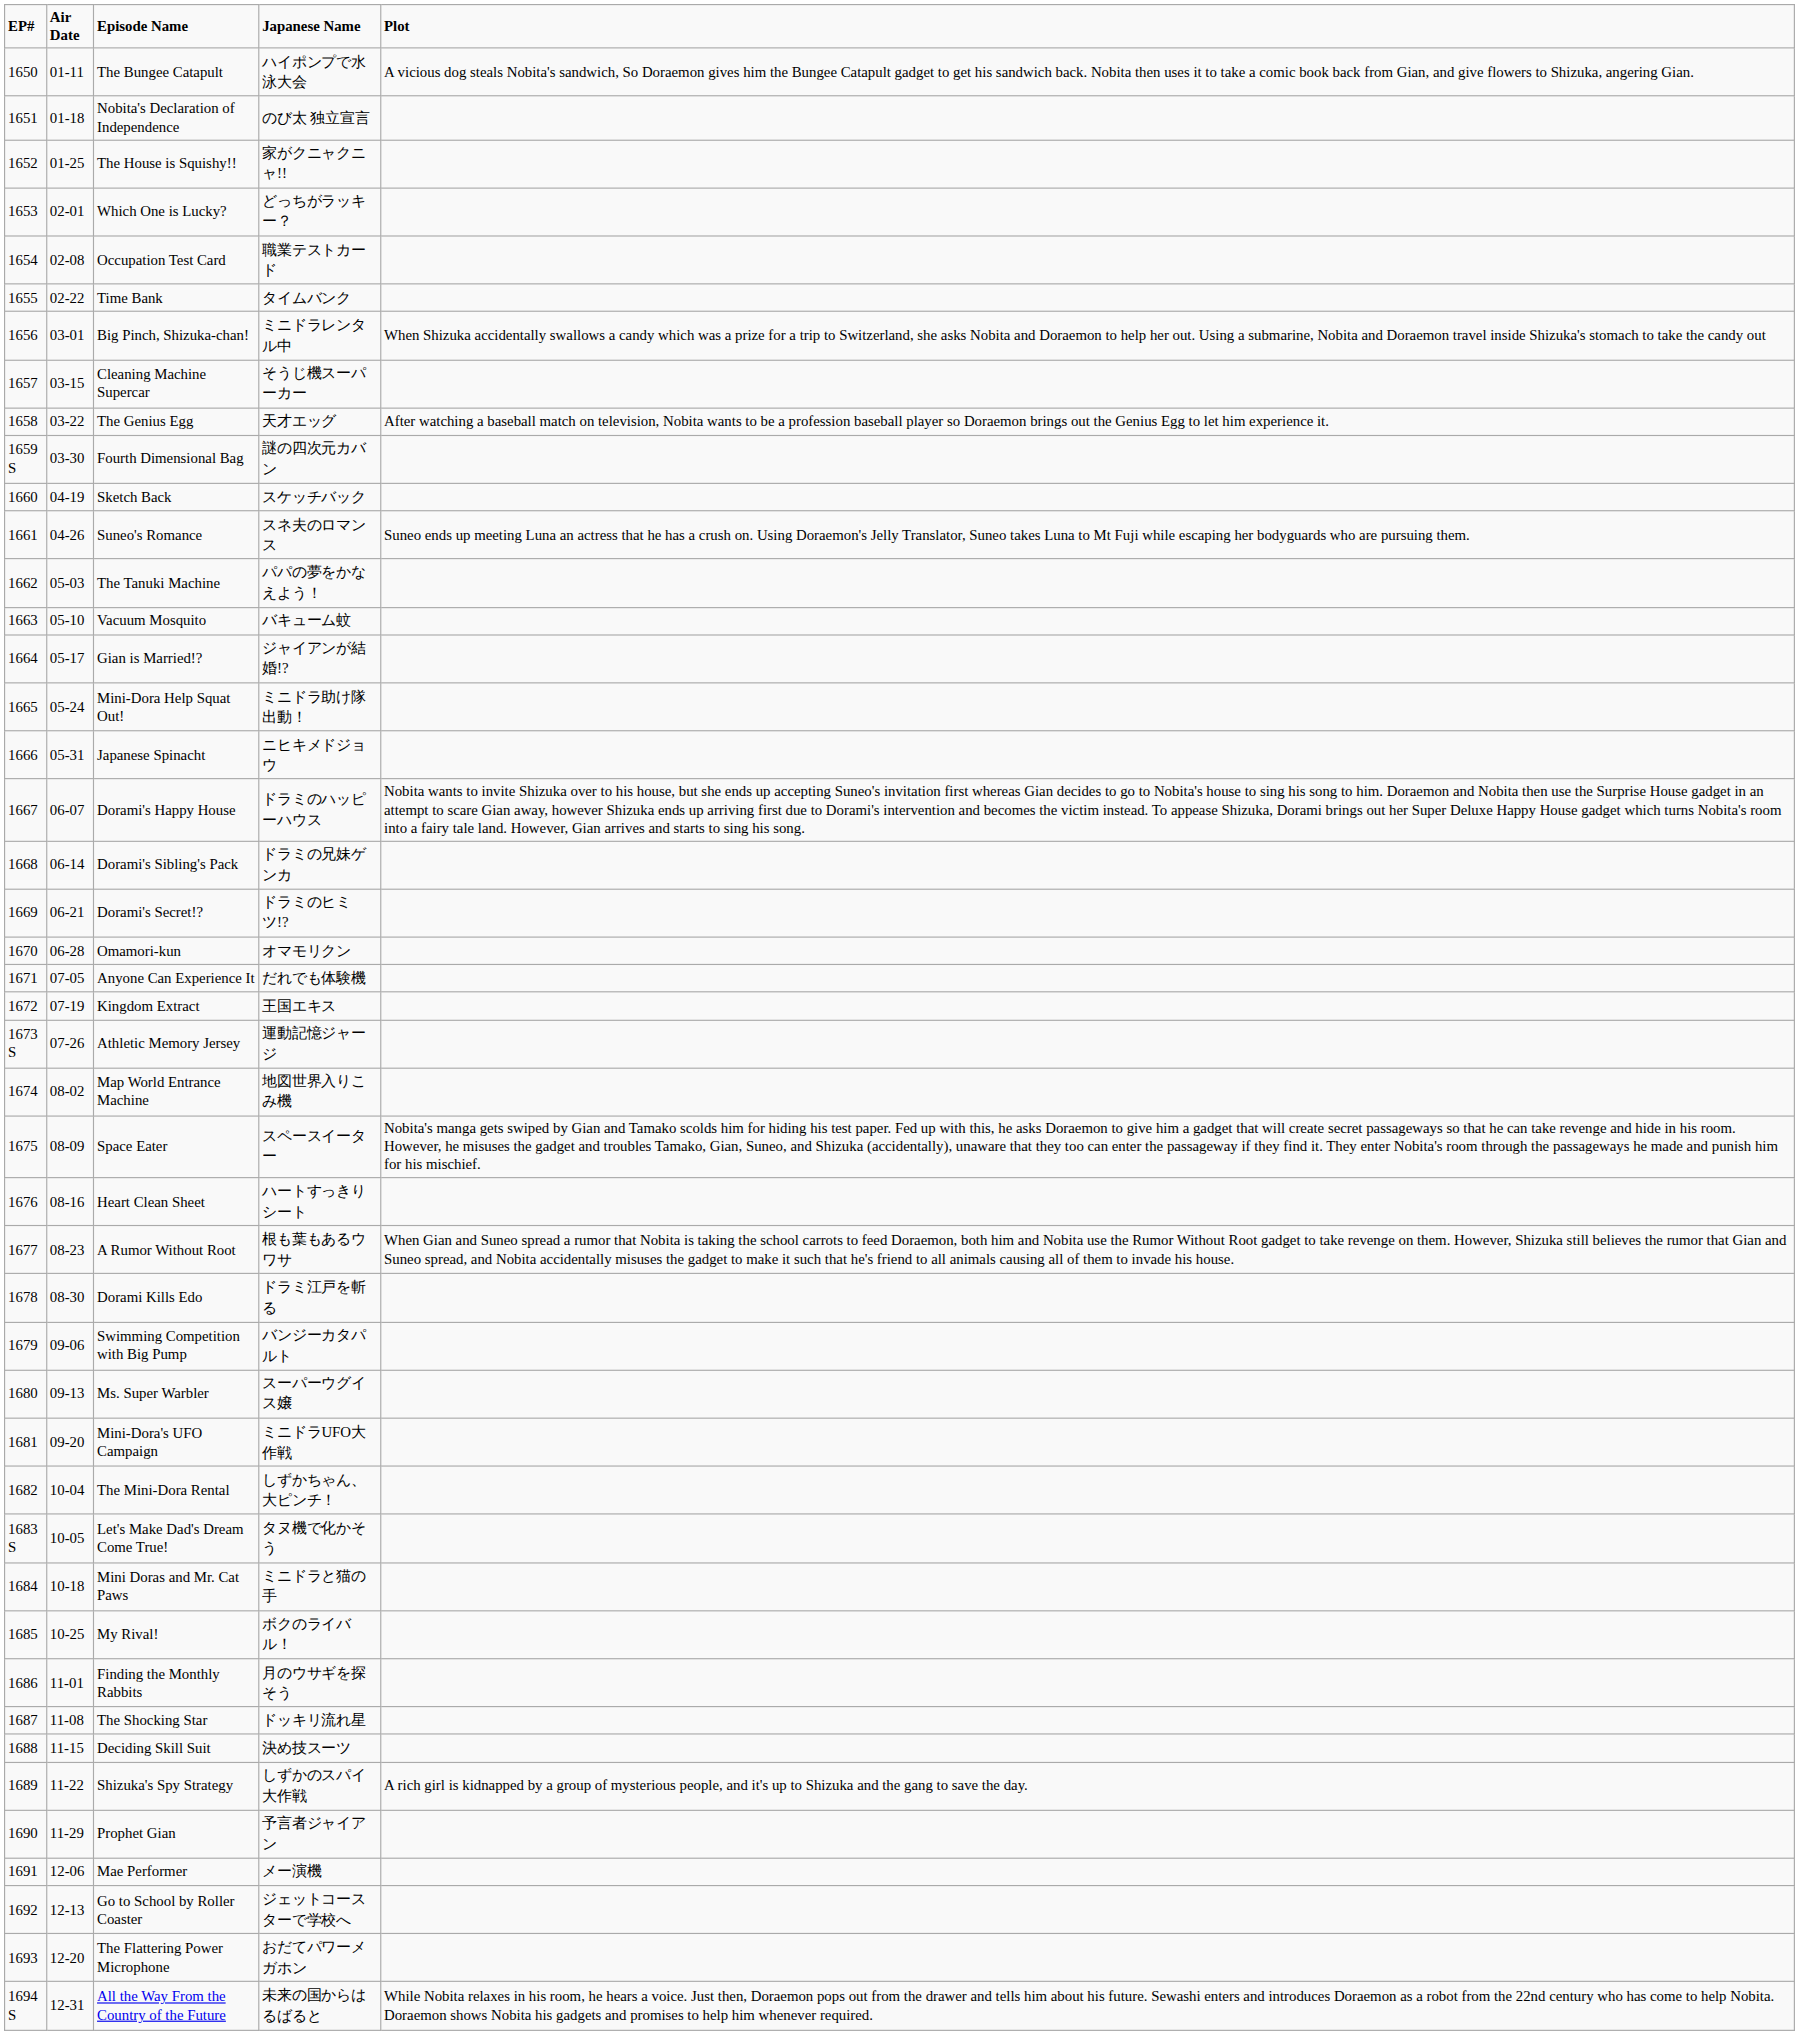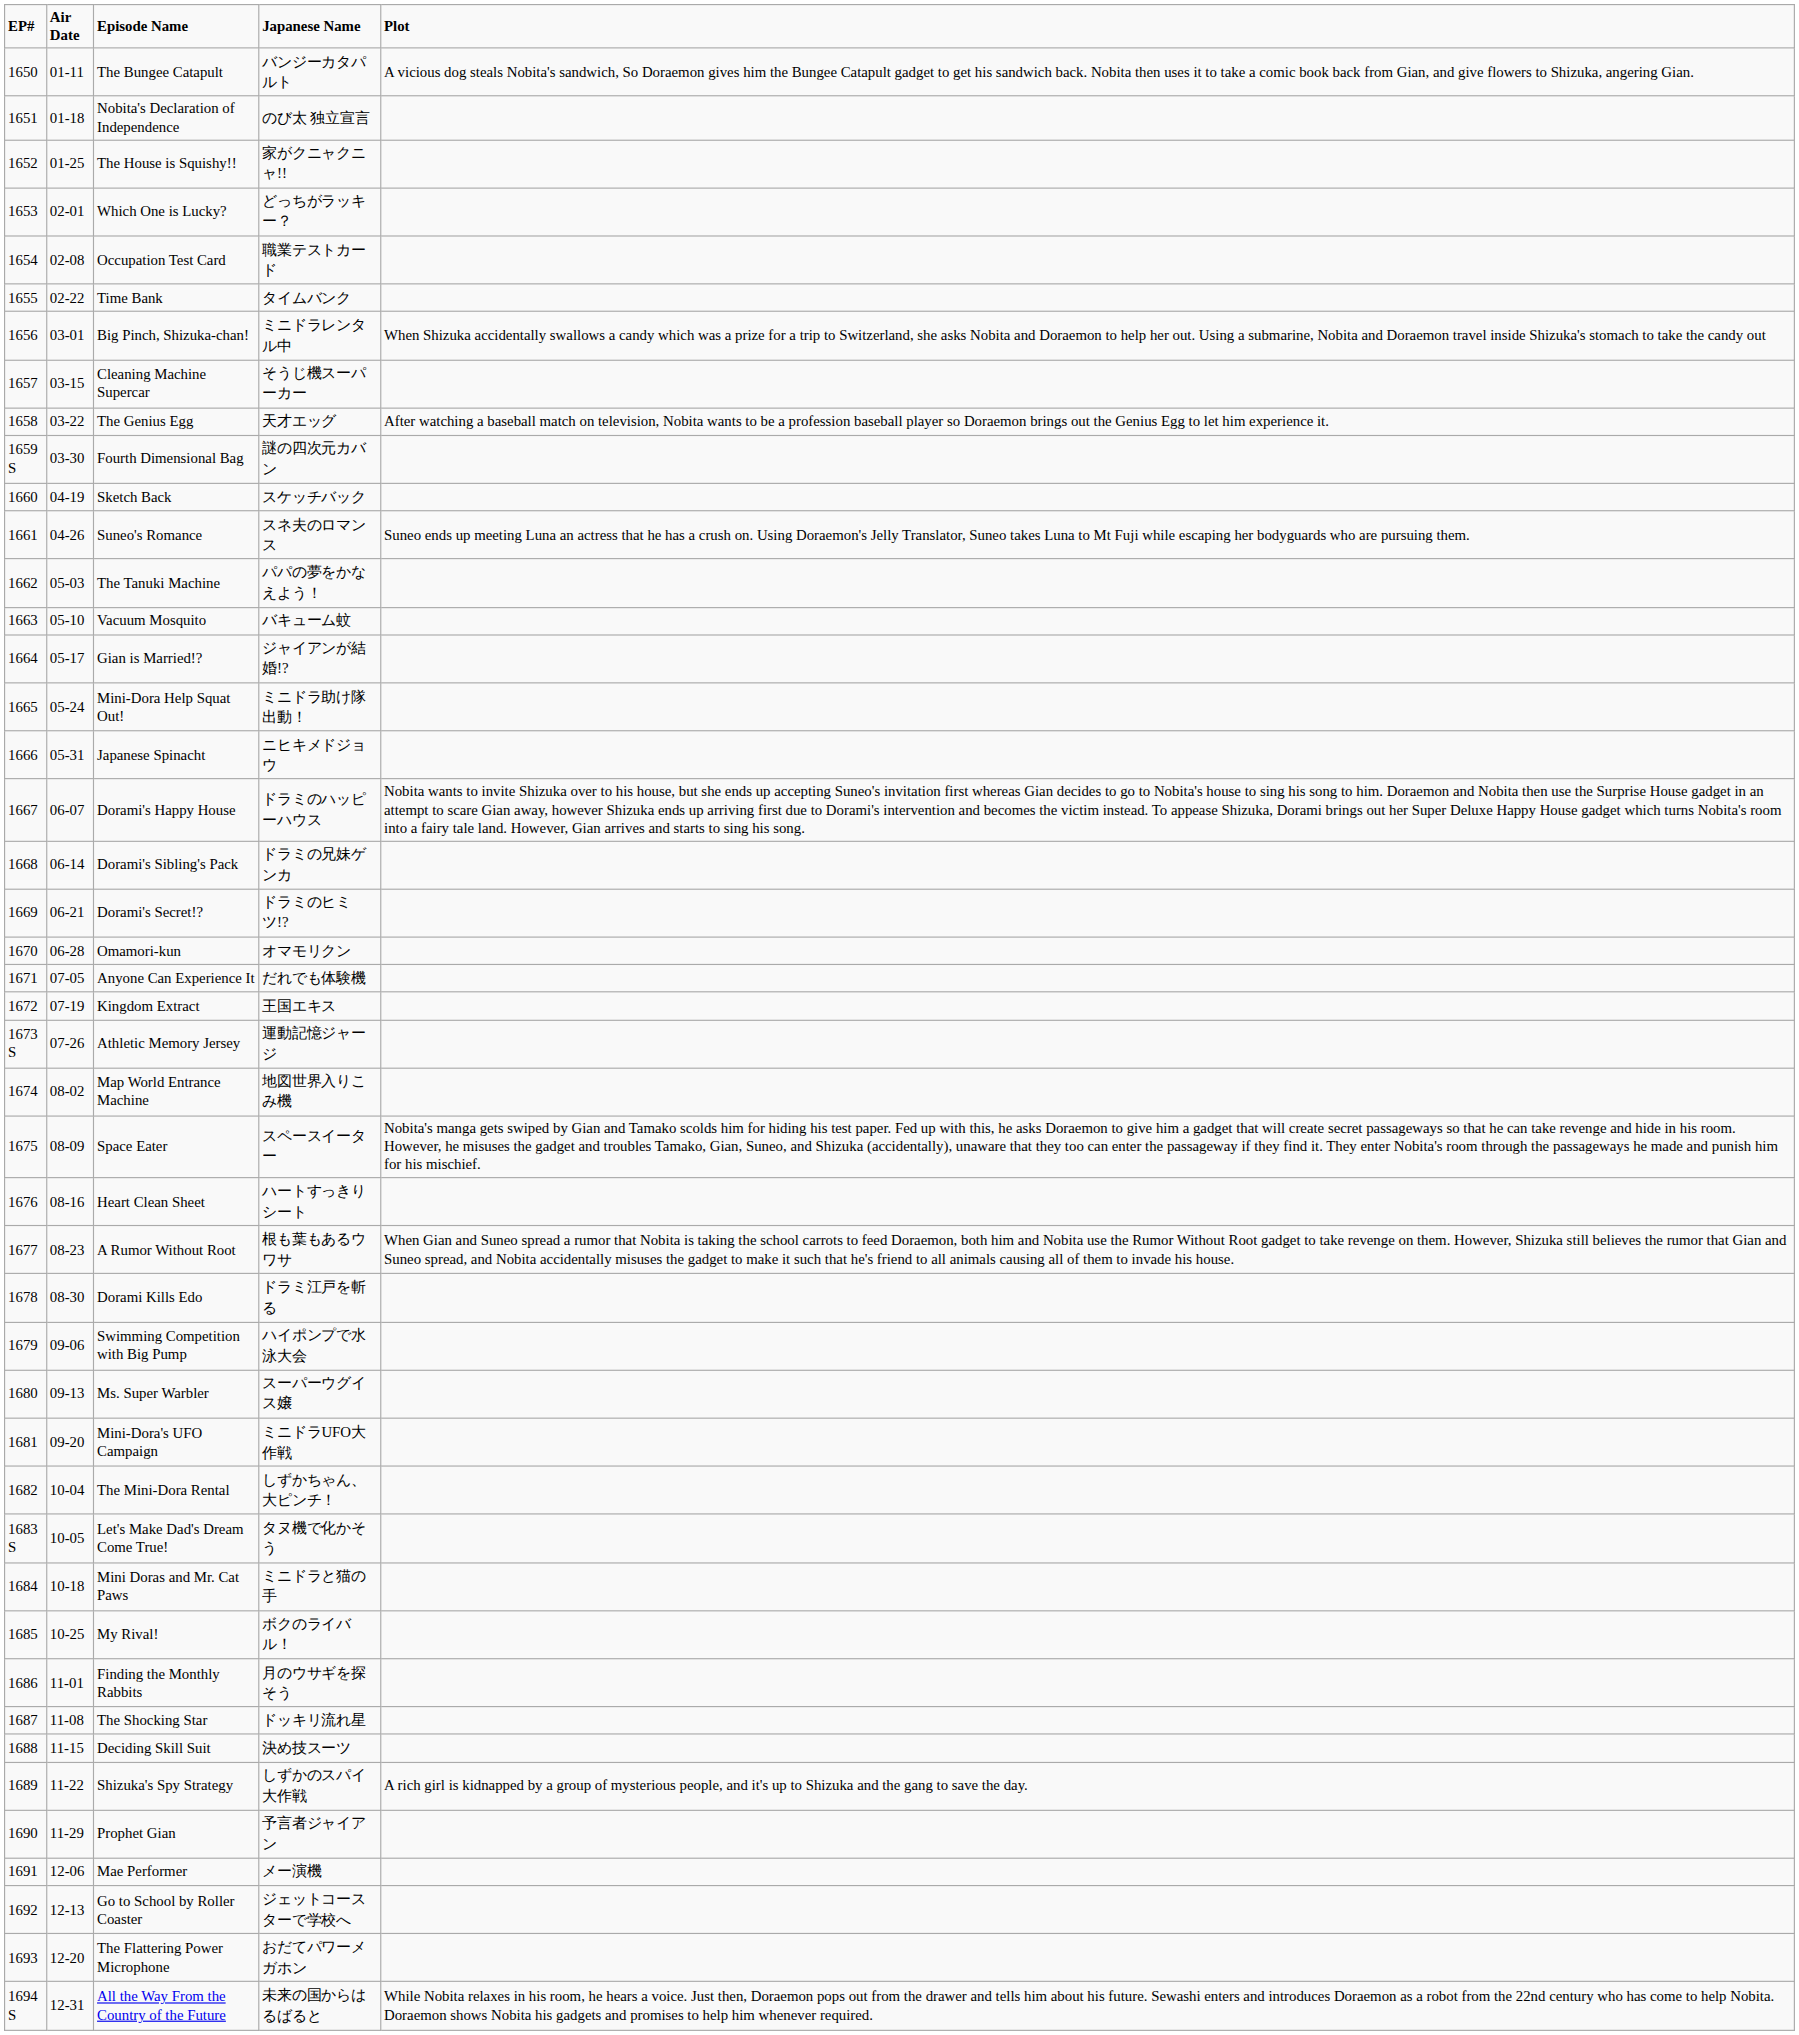The Bungee Catapult | Japanese Name: ハイポンプで水泳大会 -> バンジーカタパルト
Swimming Competition with Big Pump | Japanese Name: バンジーカタパルト -> ハイポンプで水泳大会
